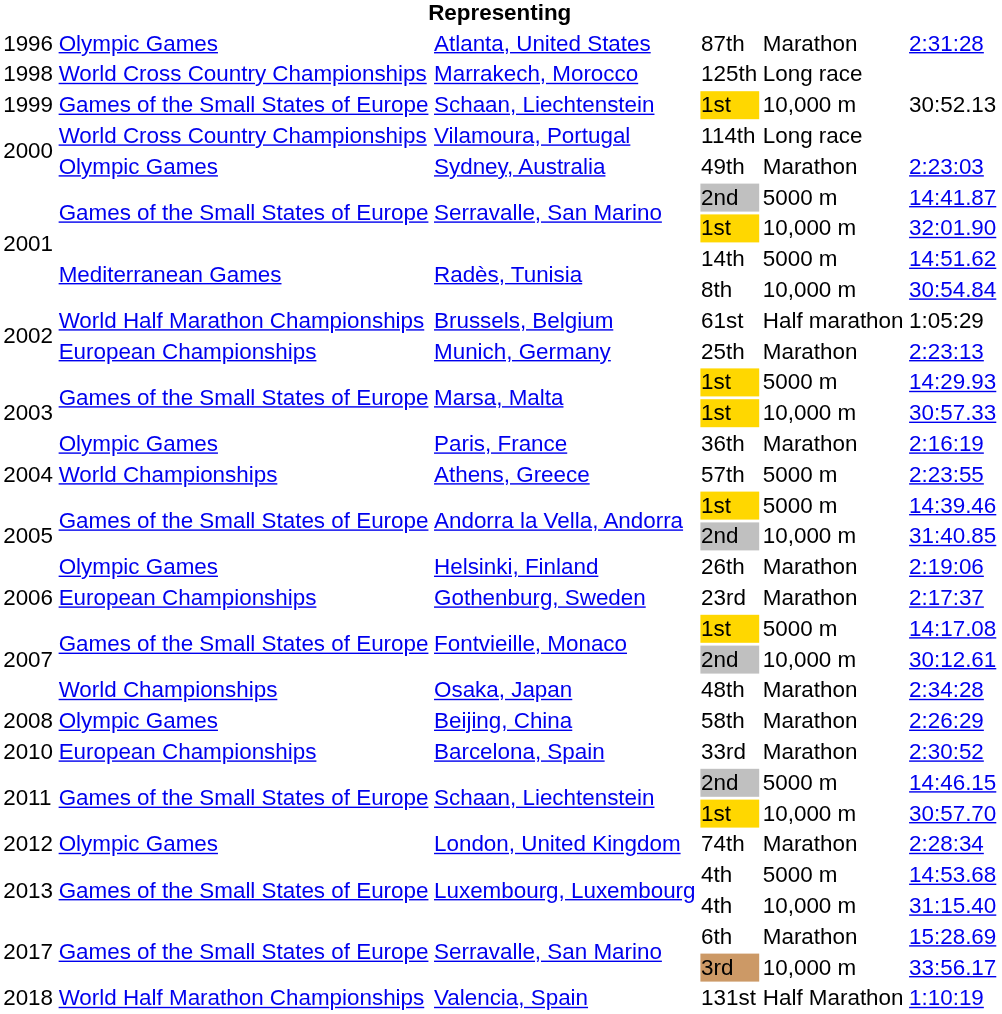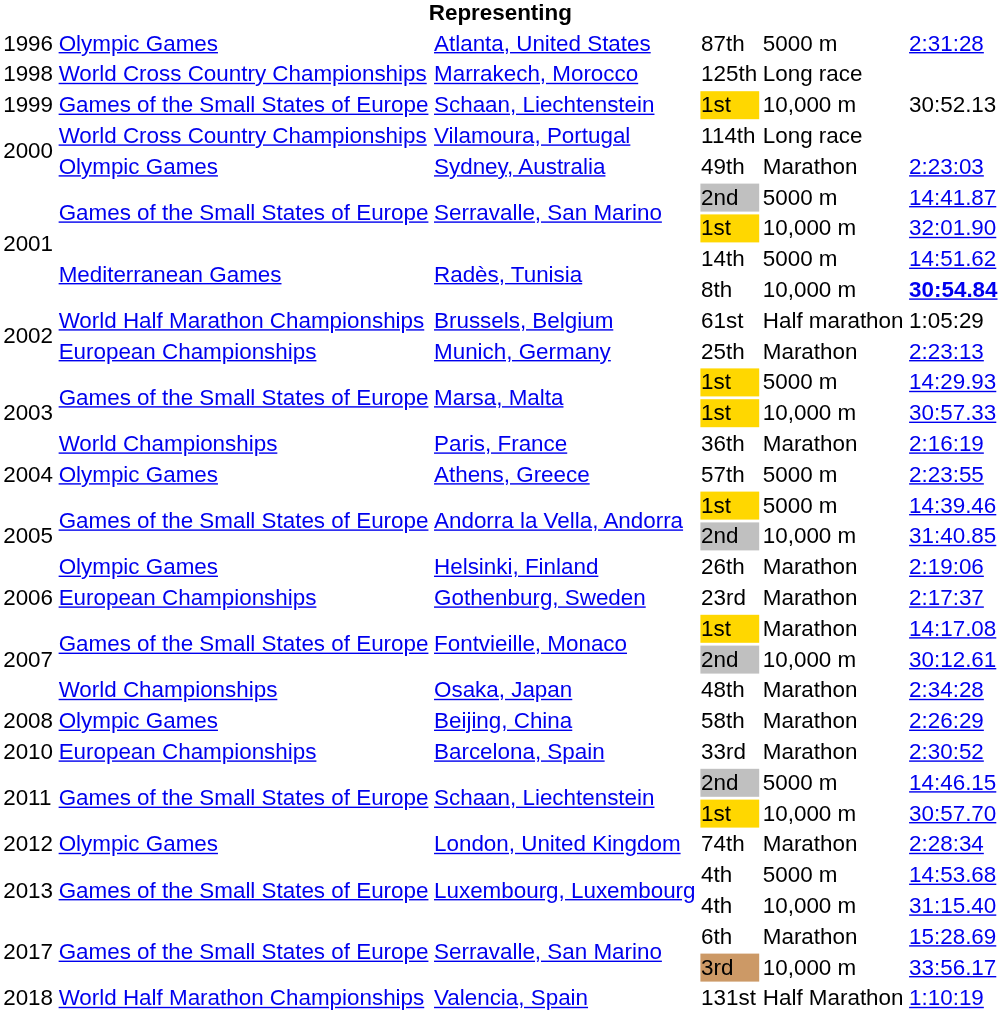Atlanta, United States | column 5: Marathon -> 5000 m
Radès, Tunisia / 8th | column 6: normal -> bold
Paris, France | column 2: Olympic Games -> World Championships
Athens, Greece | column 2: World Championships -> Olympic Games
Fontvieille, Monaco / 1st | column 5: 5000 m -> Marathon
